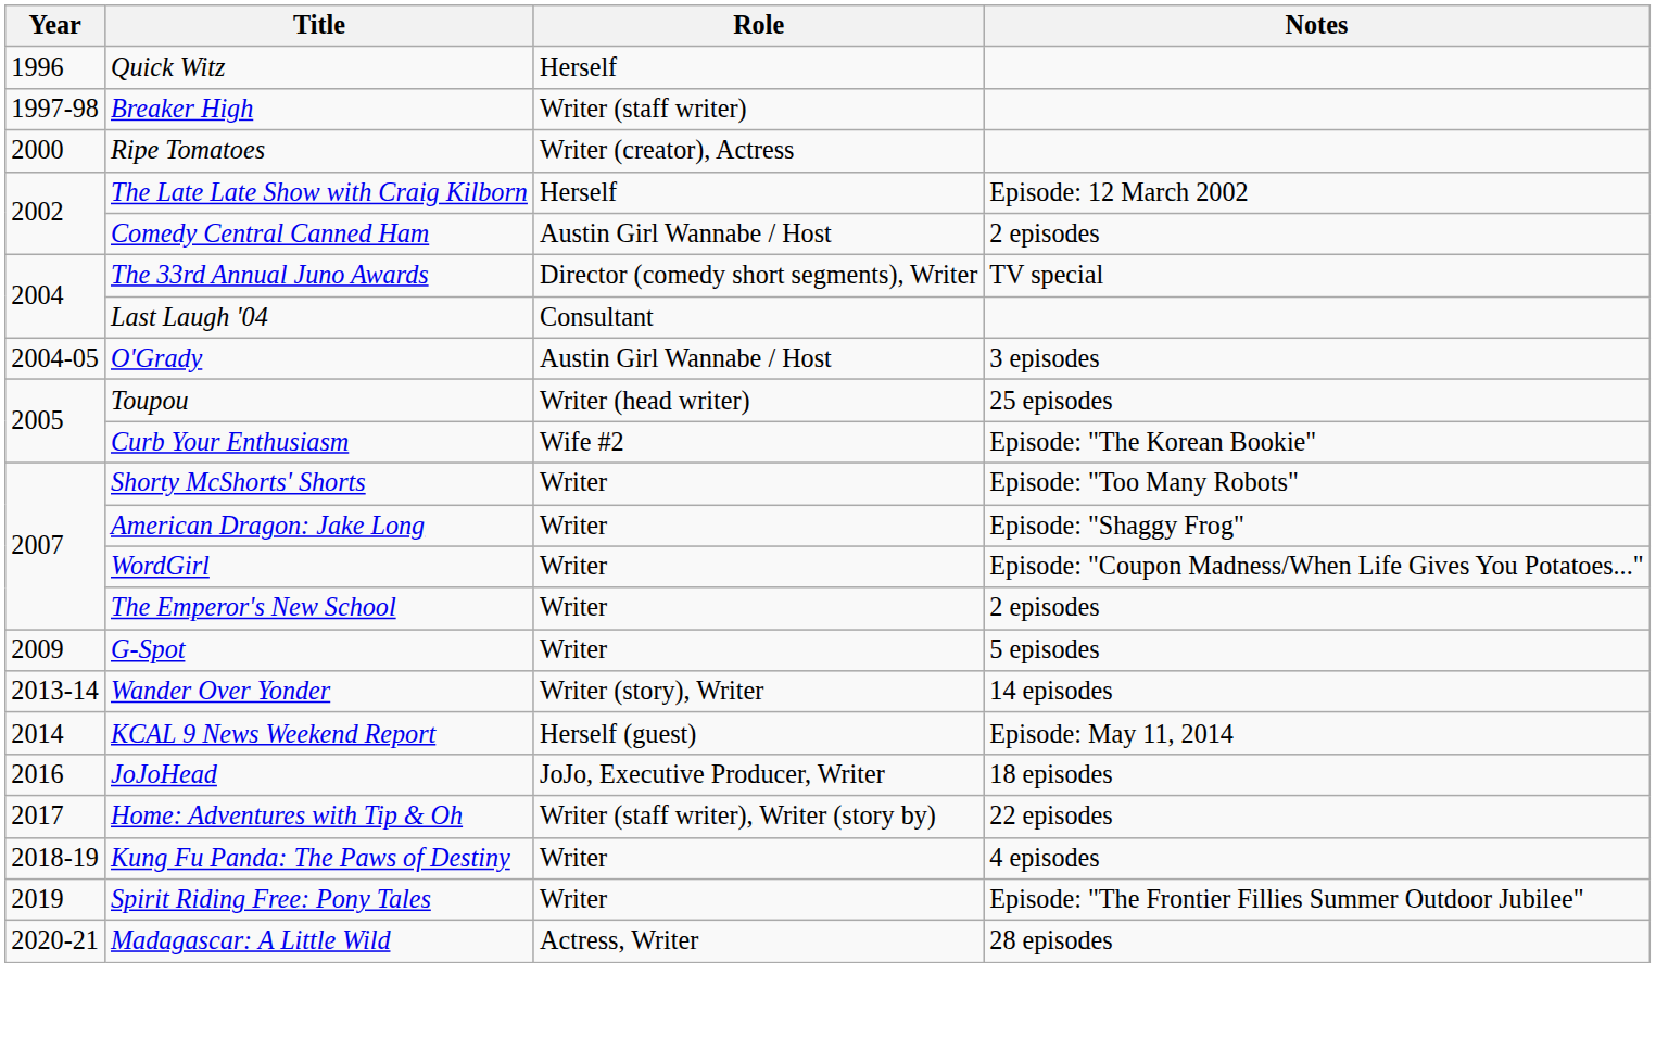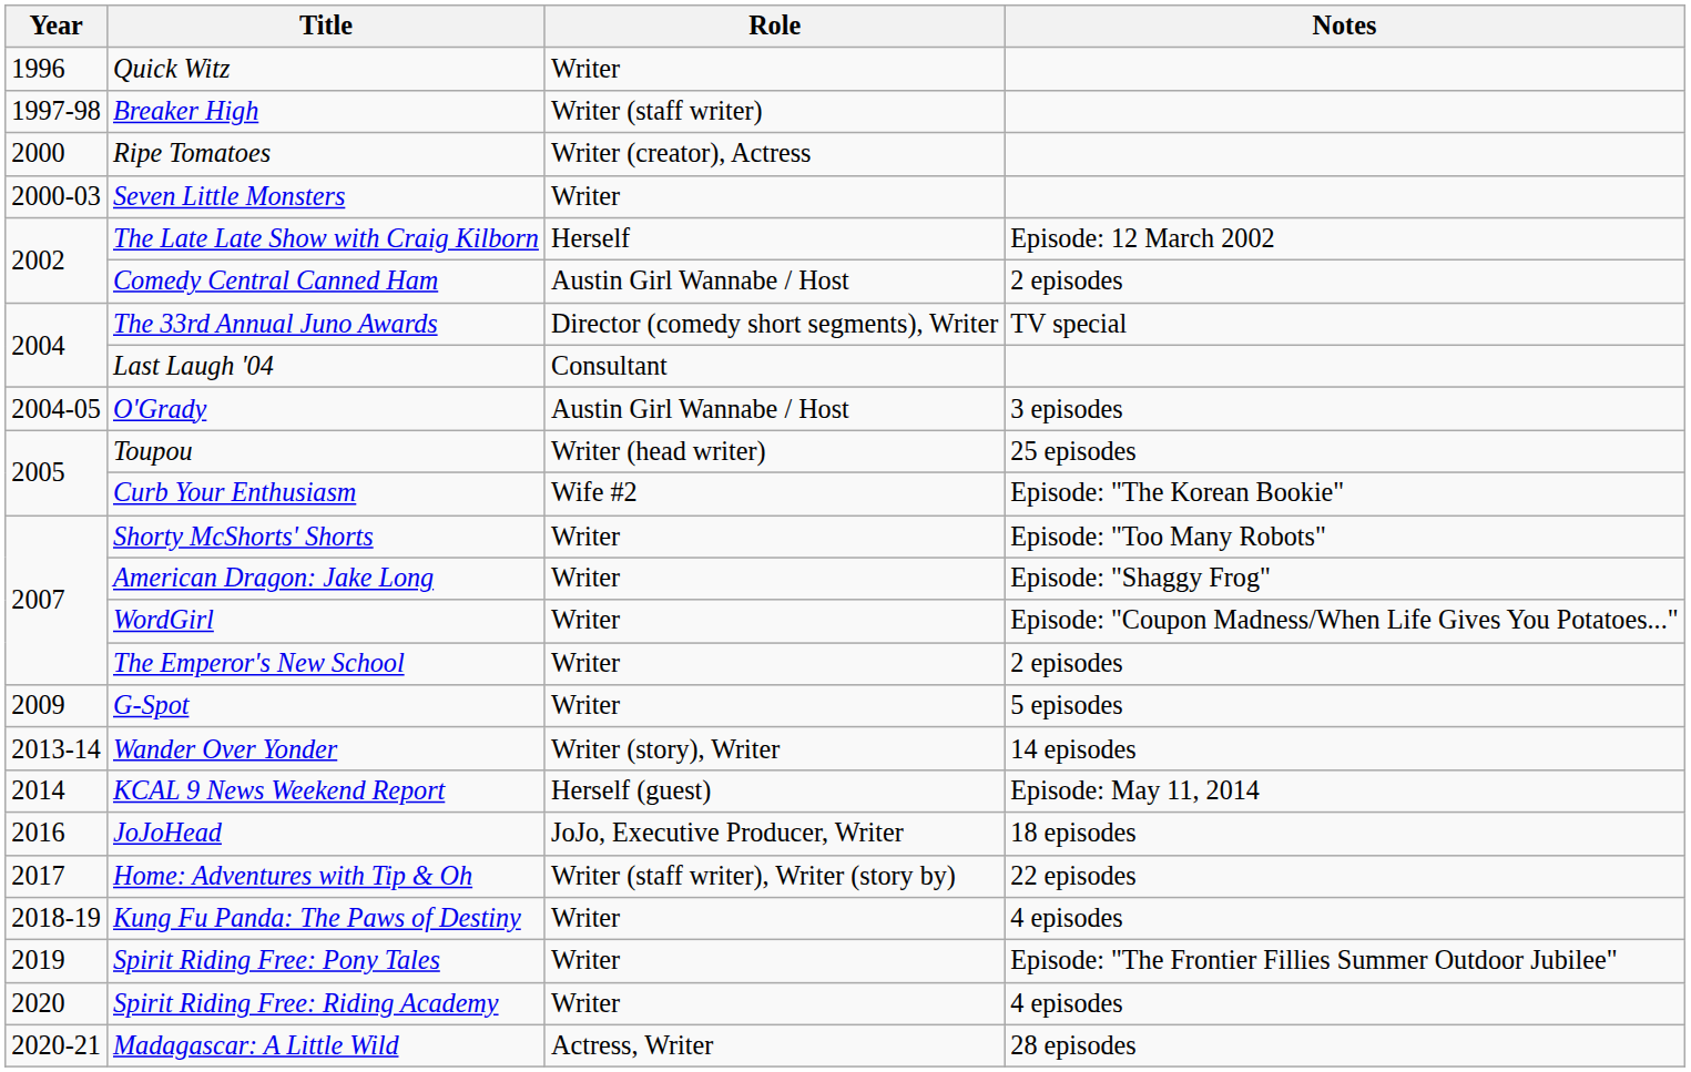Quick Witz | Role: Herself -> Writer
+ row: 2000-03 | Seven Little Monsters | Writer
+ row: 2020 | Spirit Riding Free: Riding Academy | Writer | 4 episodes
